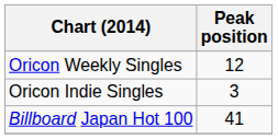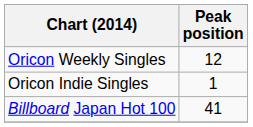Oricon Indie Singles | Peak position: 3 -> 1
